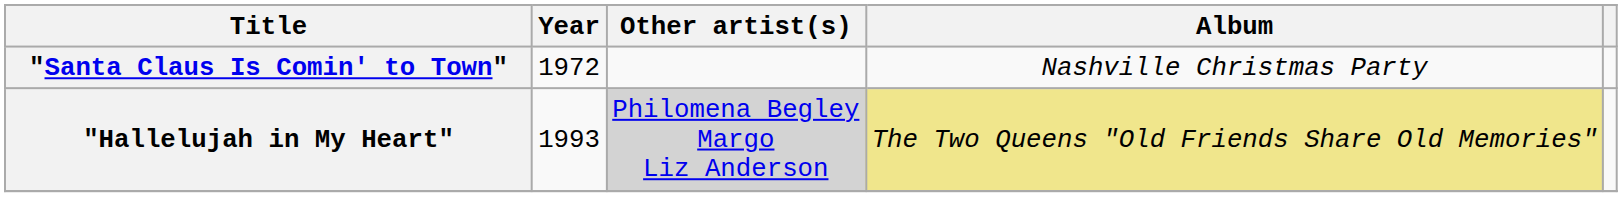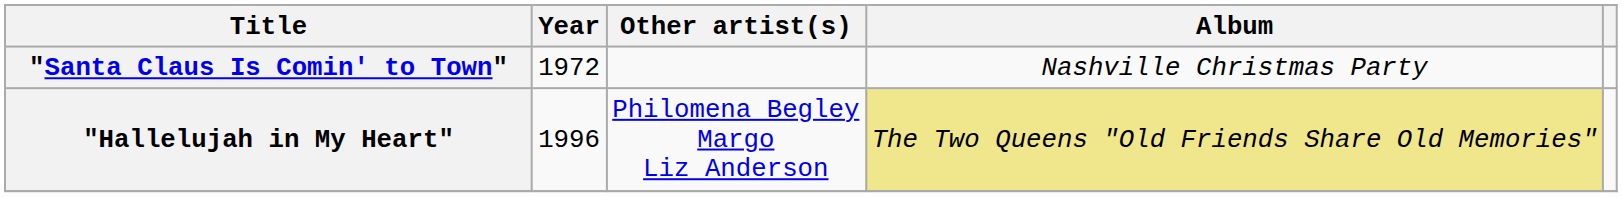"Hallelujah in My Heart" | Year: 1993 -> 1996
"Hallelujah in My Heart" | Other artist(s): lightgrey background -> no background
